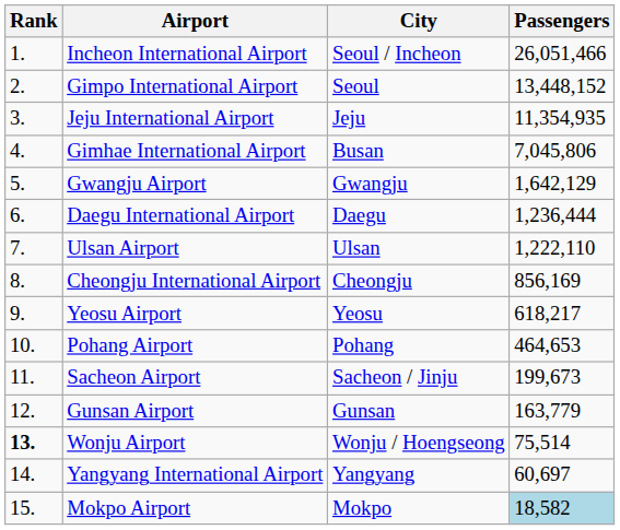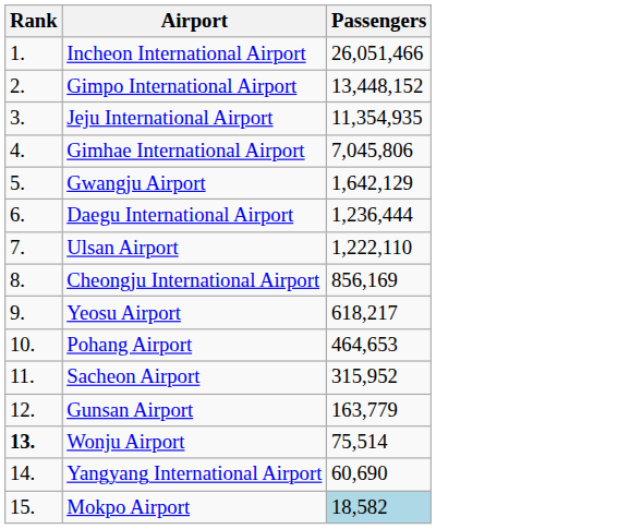- column: City | Seoul / Incheon | Seoul | Jeju | Busan | Gwangju | Daegu | Ulsan | Cheongju | Yeosu | Pohang | Sacheon / Jinju | Gunsan | Wonju / Hoengseong | Yangyang | Mokpo
Sacheon Airport | Passengers: 199,673 -> 315,952
Yangyang International Airport | Passengers: 60,697 -> 60,690
